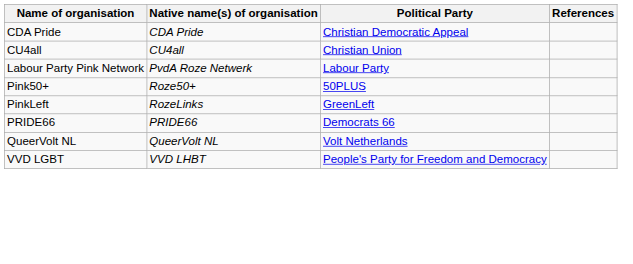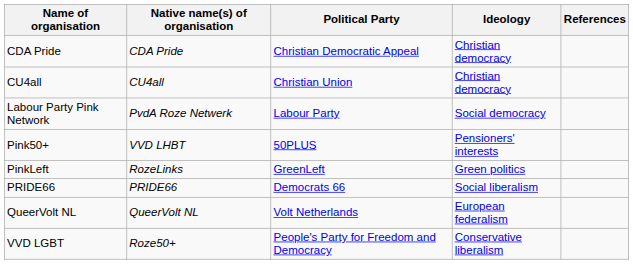+ column: Ideology | Christian democracy | Christian democracy | Social democracy | Pensioners' interests | Green politics | Social liberalism | European federalism | Conservative liberalism
Pink50+ | Native name(s) of organisation: Roze50+ -> VVD LHBT
VVD LGBT | Native name(s) of organisation: VVD LHBT -> Roze50+
